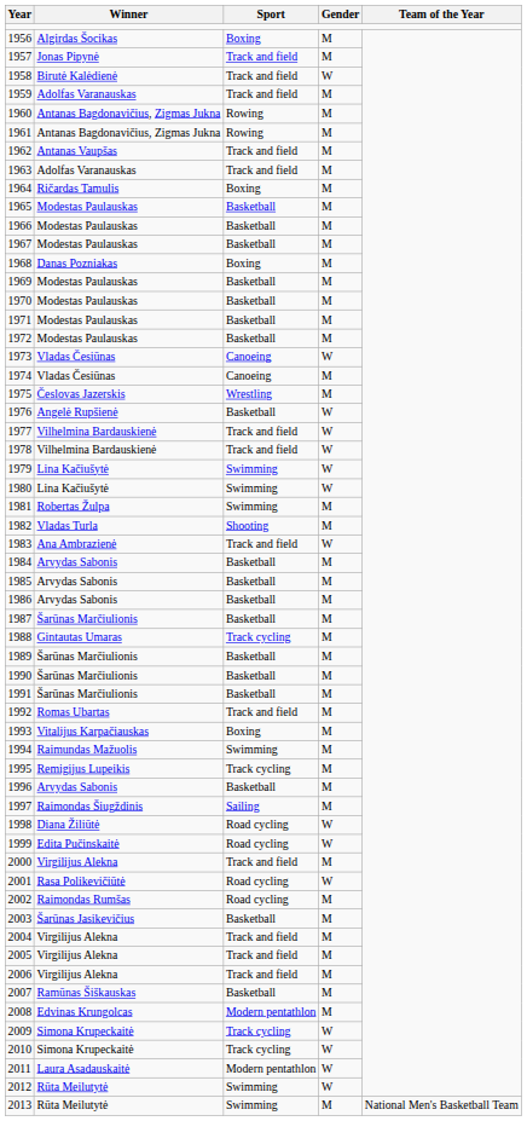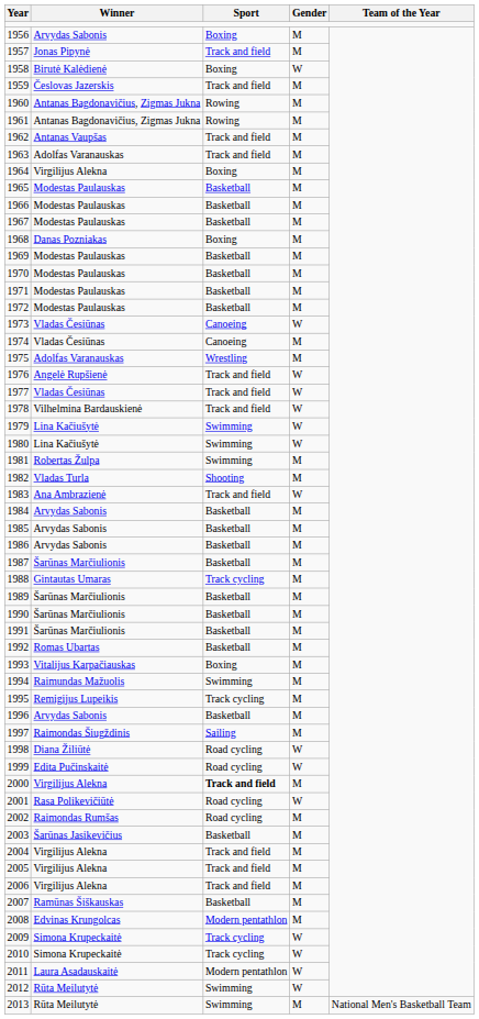1956 | Winner: Algirdas Šocikas -> Arvydas Sabonis
1958 | Sport: Track and field -> Boxing
1959 | Winner: Adolfas Varanauskas -> Česlovas Jazerskis
1964 | Winner: Ričardas Tamulis -> Virgilijus Alekna
1975 | Winner: Česlovas Jazerskis -> Adolfas Varanauskas
1976 | Sport: Basketball -> Track and field
1977 | Winner: Vilhelmina Bardauskienė -> Vladas Česiūnas
1992 | Sport: Track and field -> Basketball
2000 | Sport: normal -> bold
